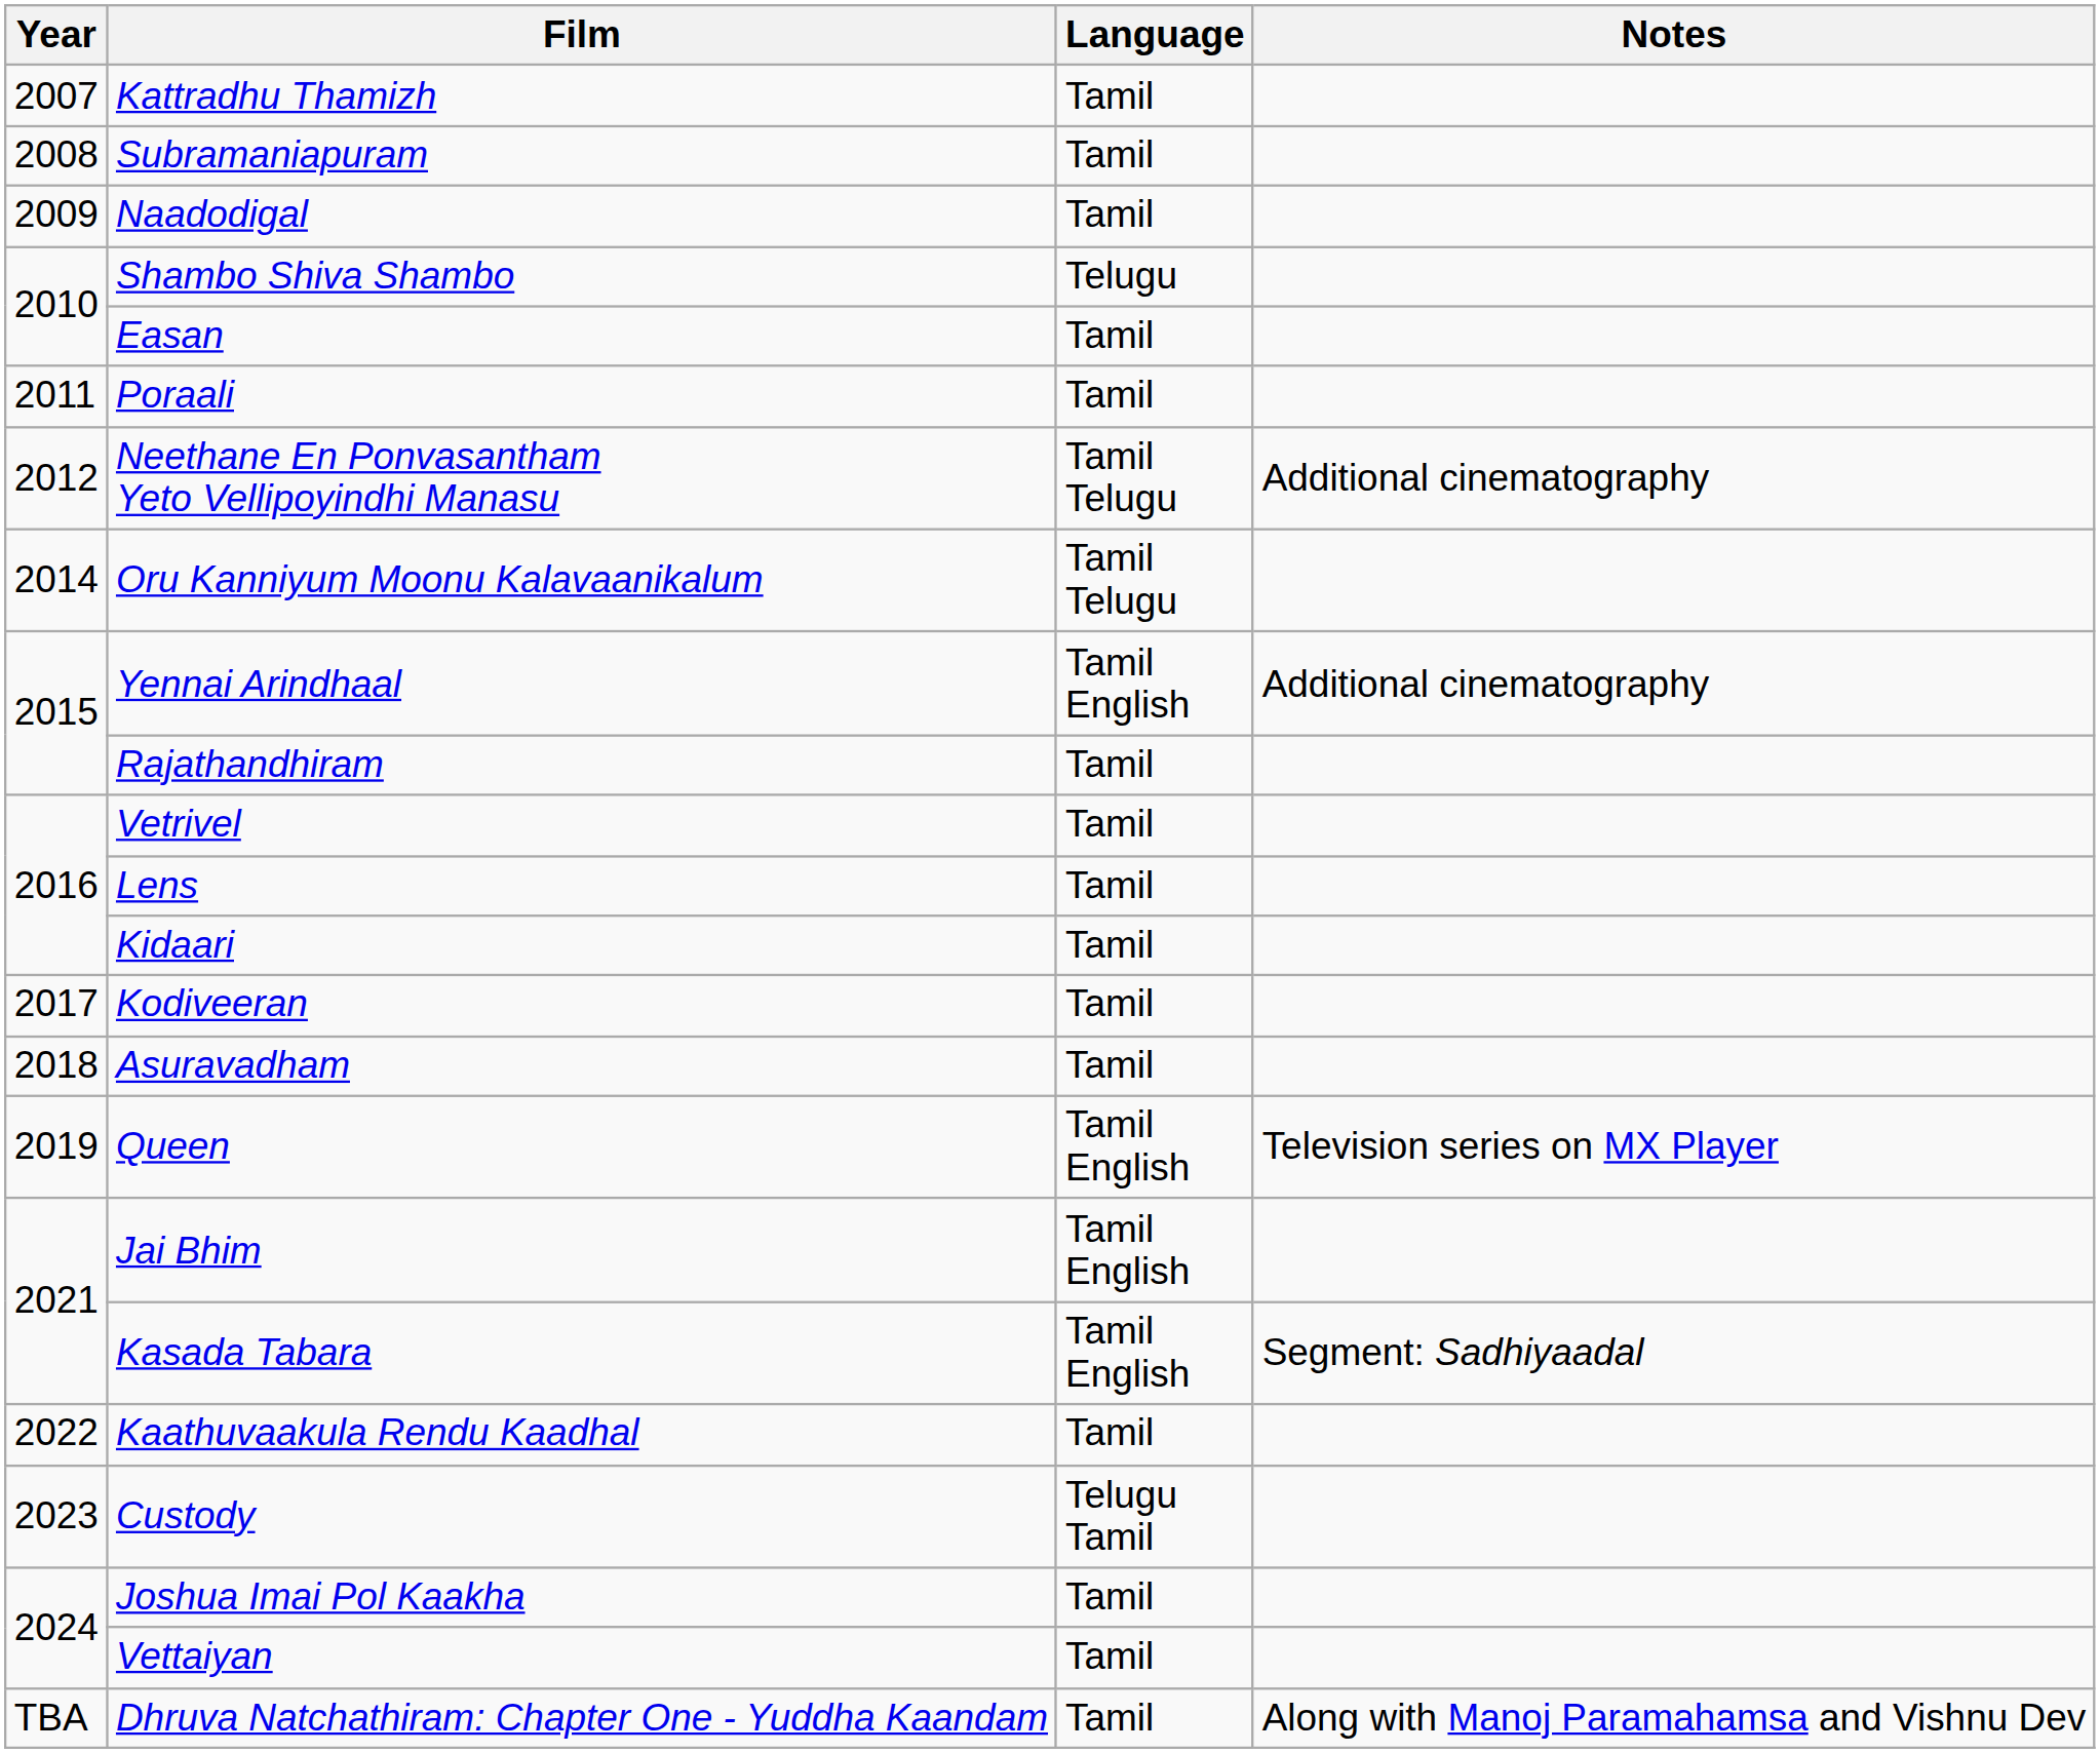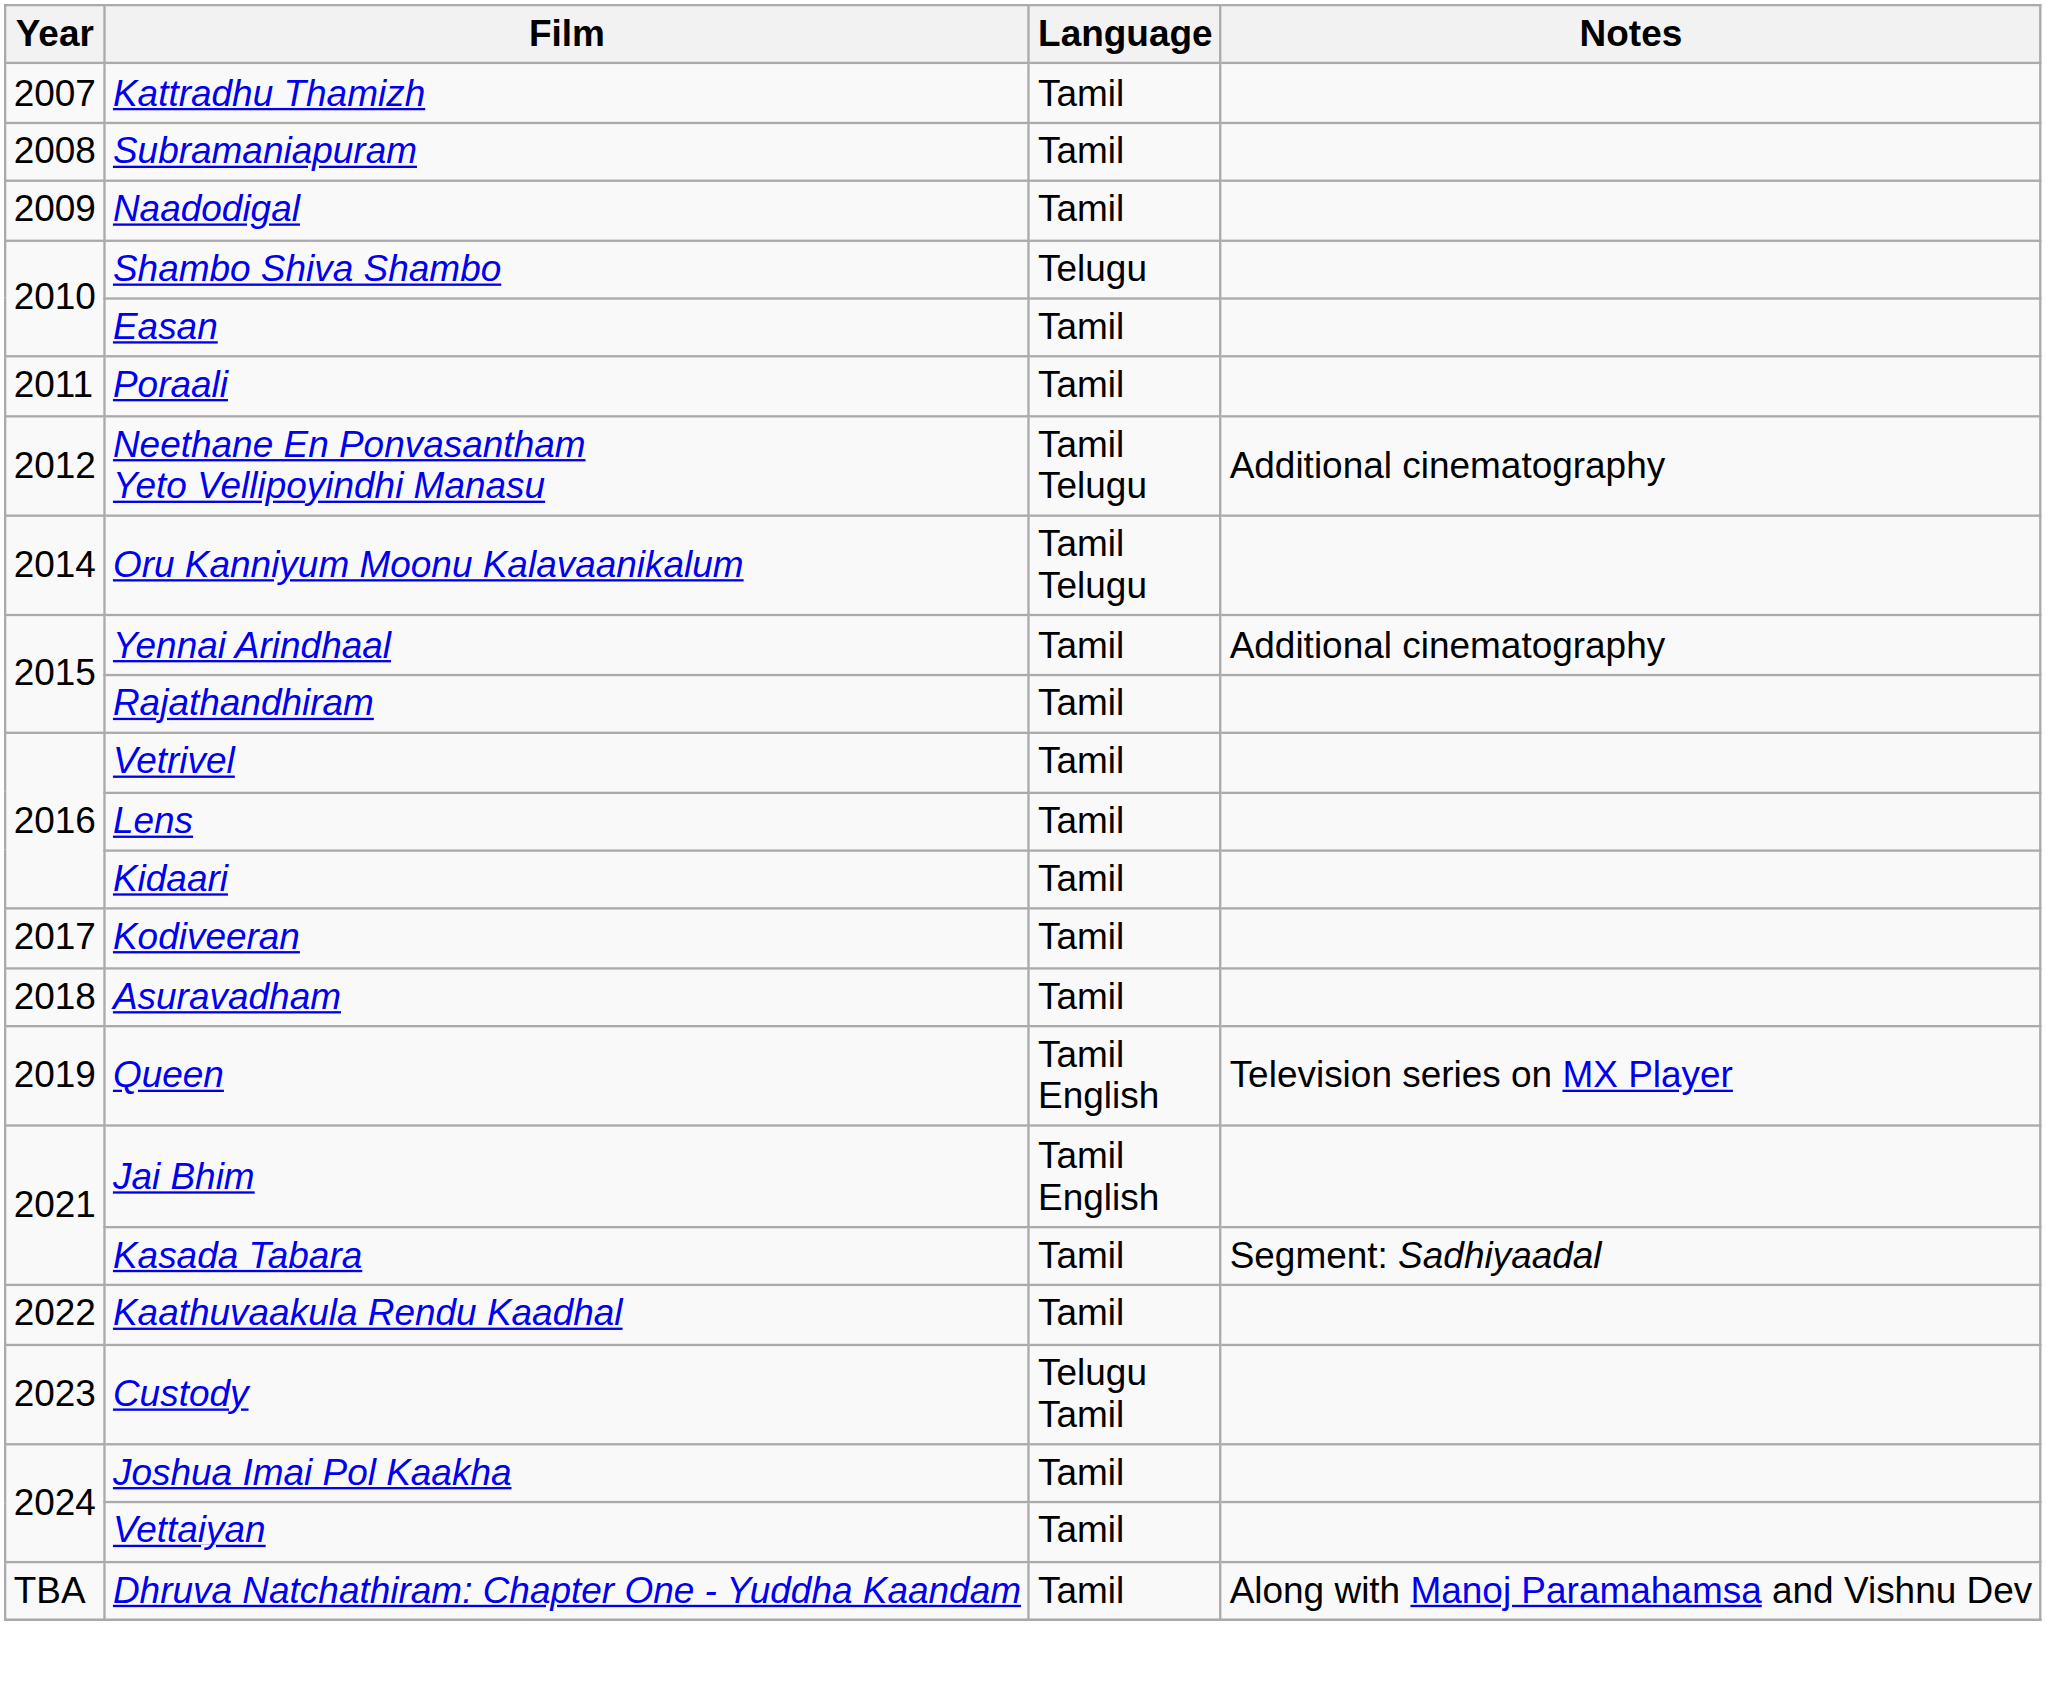Yennai Arindhaal | Language: Tamil English -> Tamil
Kasada Tabara | Language: Tamil English -> Tamil
